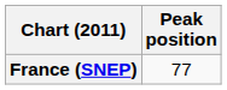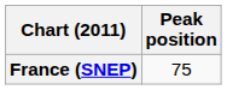France (SNEP) | Peak position: 77 -> 75
